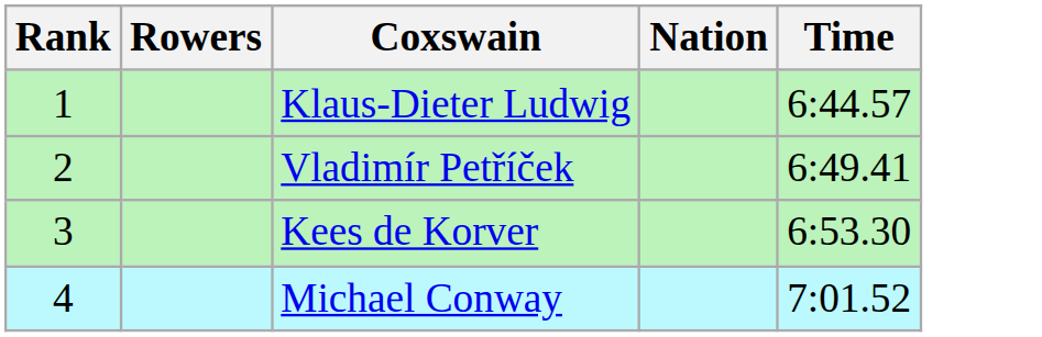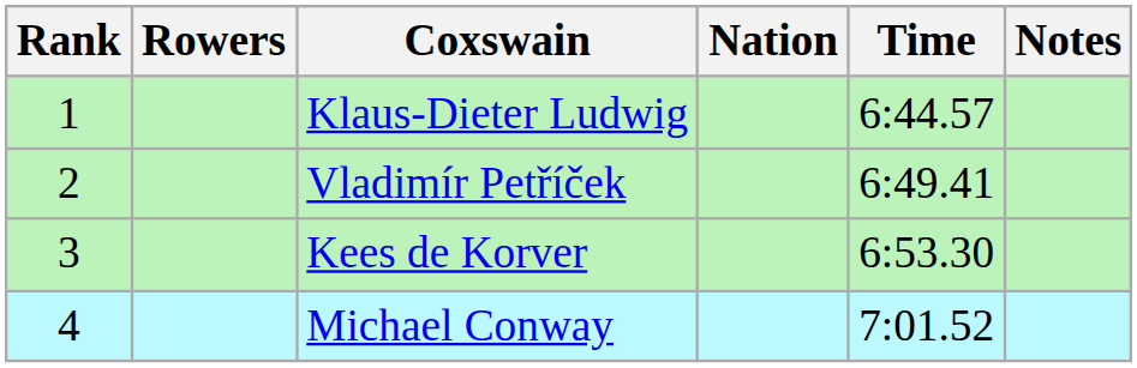+ column: Notes
